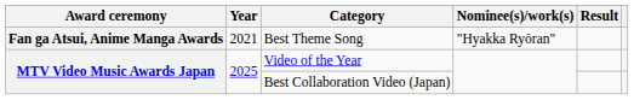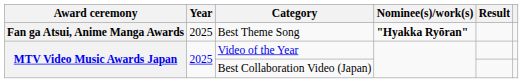Best Theme Song | Year: 2021 -> 2025
Best Theme Song | Nominee(s)/work(s): normal -> bold
